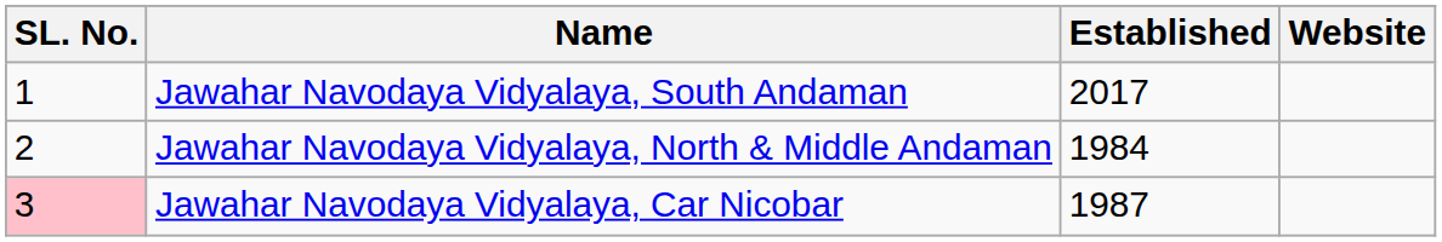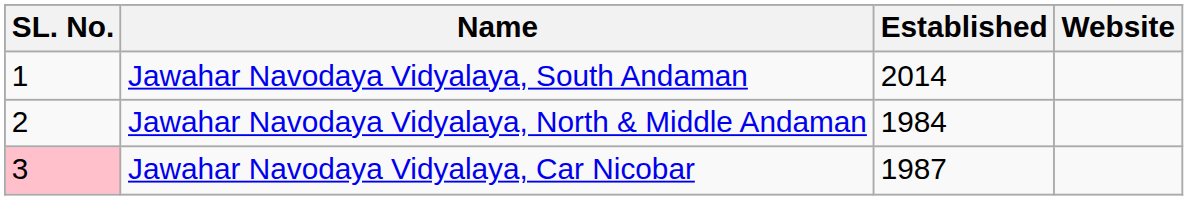Jawahar Navodaya Vidyalaya, South Andaman | Established: 2017 -> 2014
